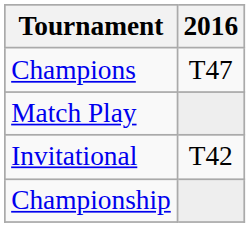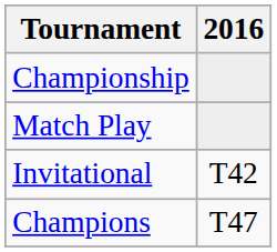rows swapped: Championship <-> Champions
